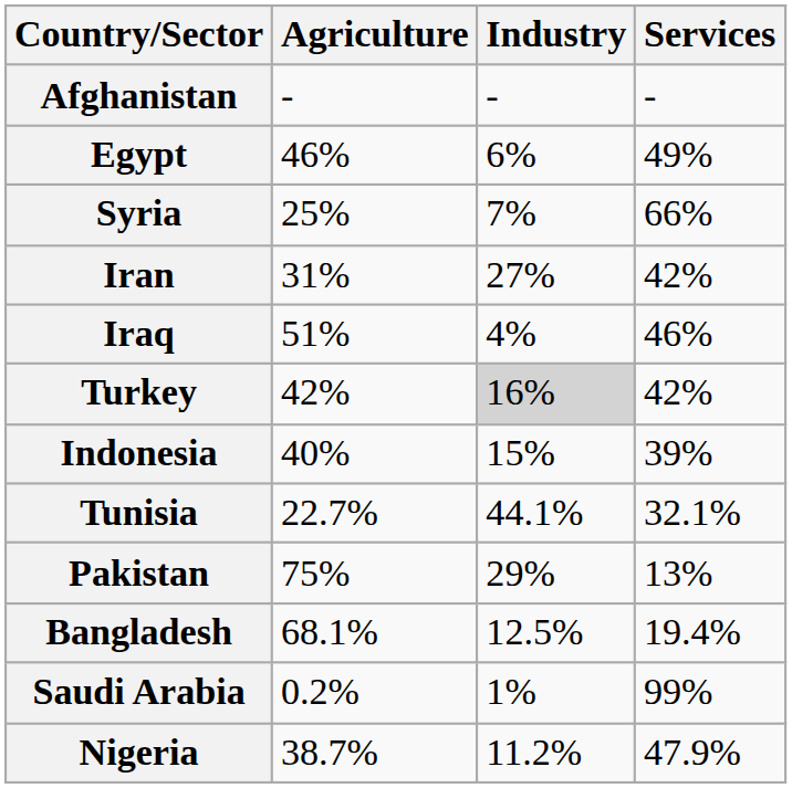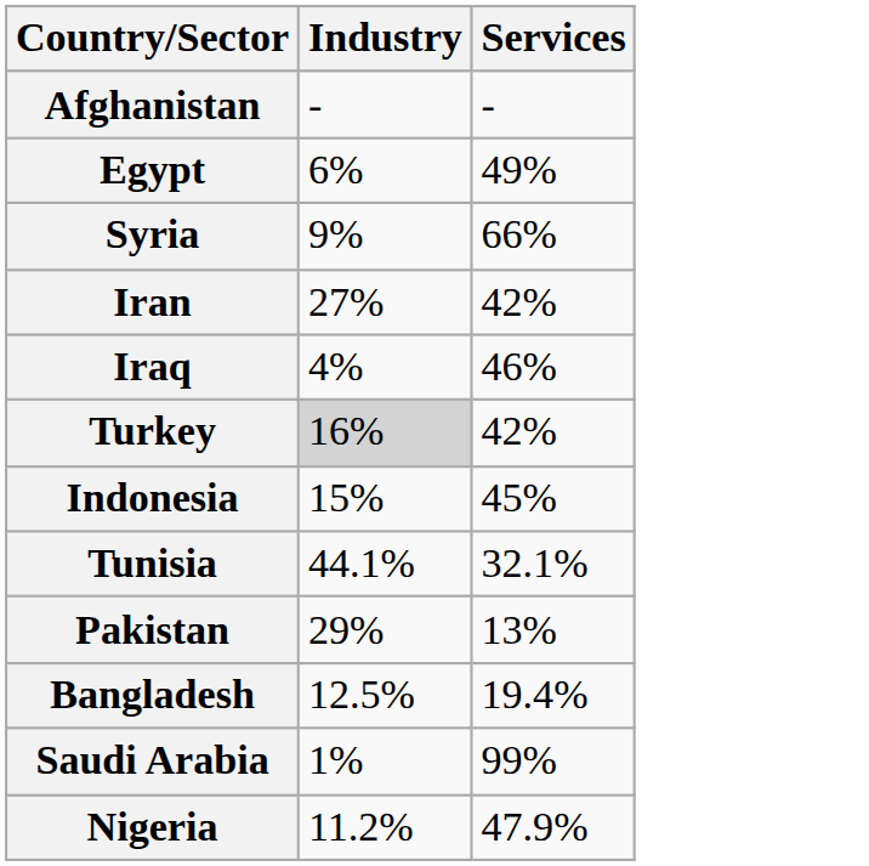- column: Agriculture | - | 46% | 25% | 31% | 51% | 42% | 40% | 22.7% | 75% | 68.1% | 0.2% | 38.7%
Syria | Industry: 7% -> 9%
Indonesia | Services: 39% -> 45%
